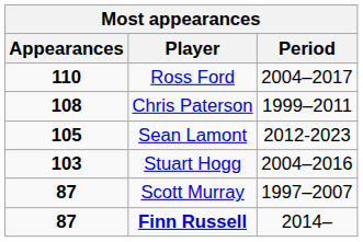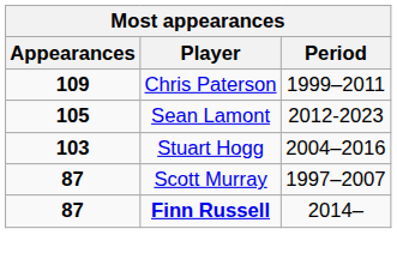- row: 110 | Ross Ford | 2004–2017
Chris Paterson | Appearances: 108 -> 109
